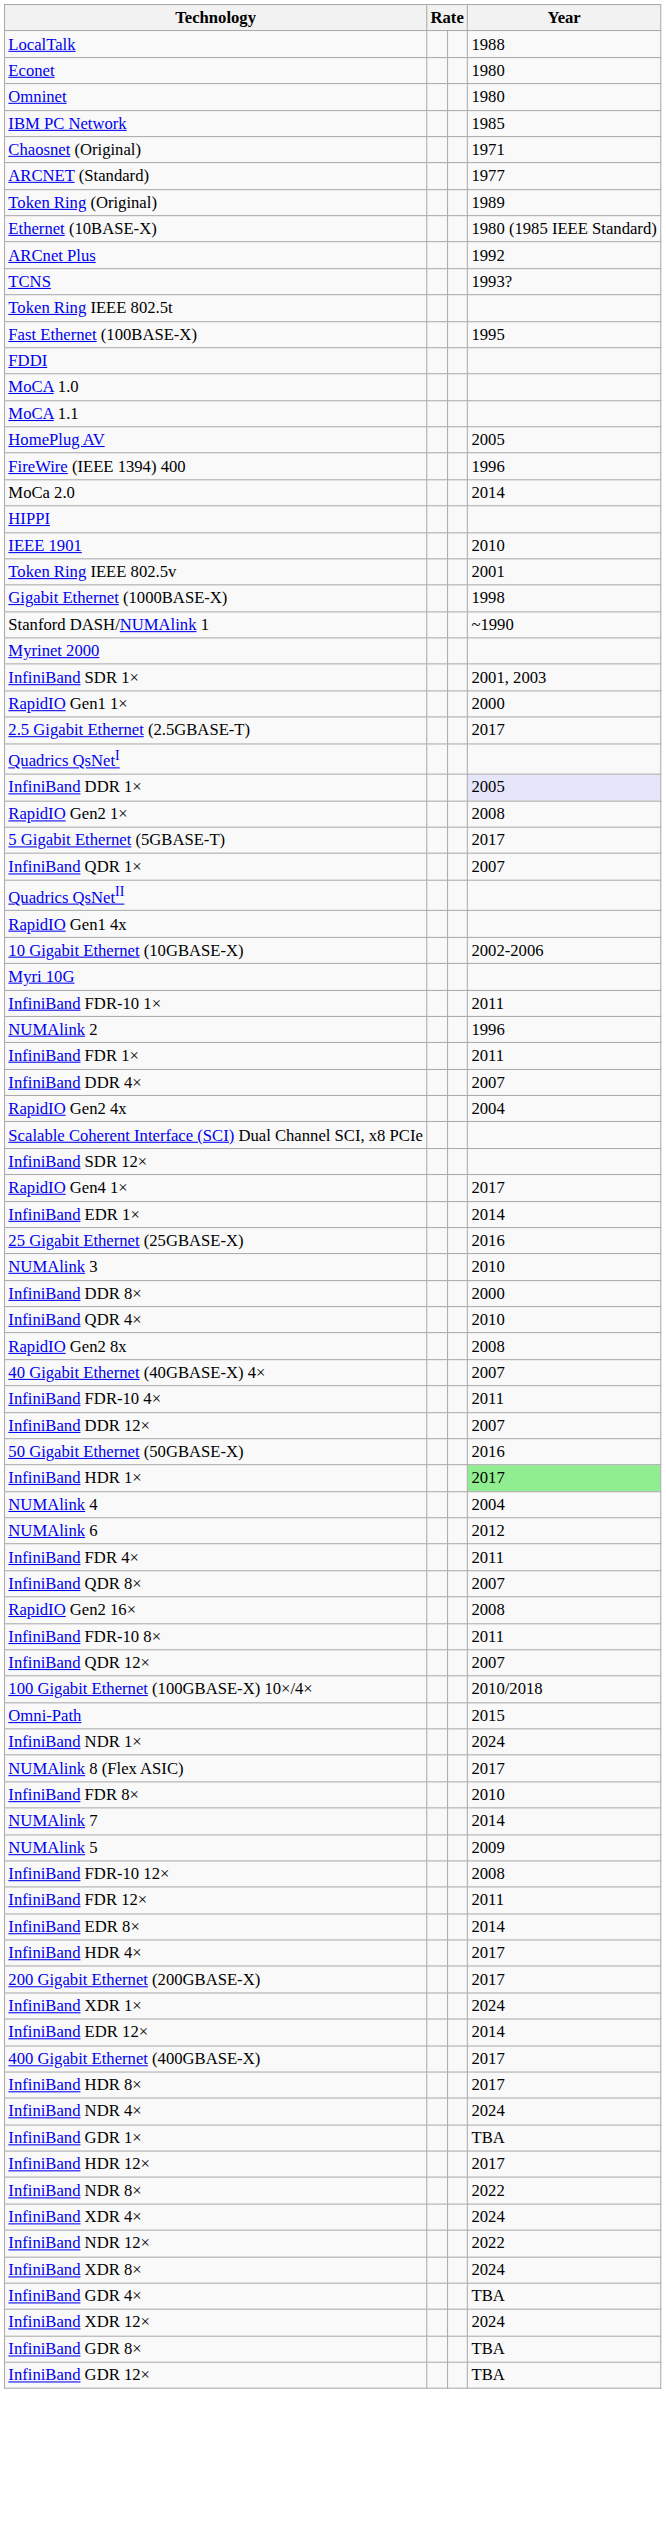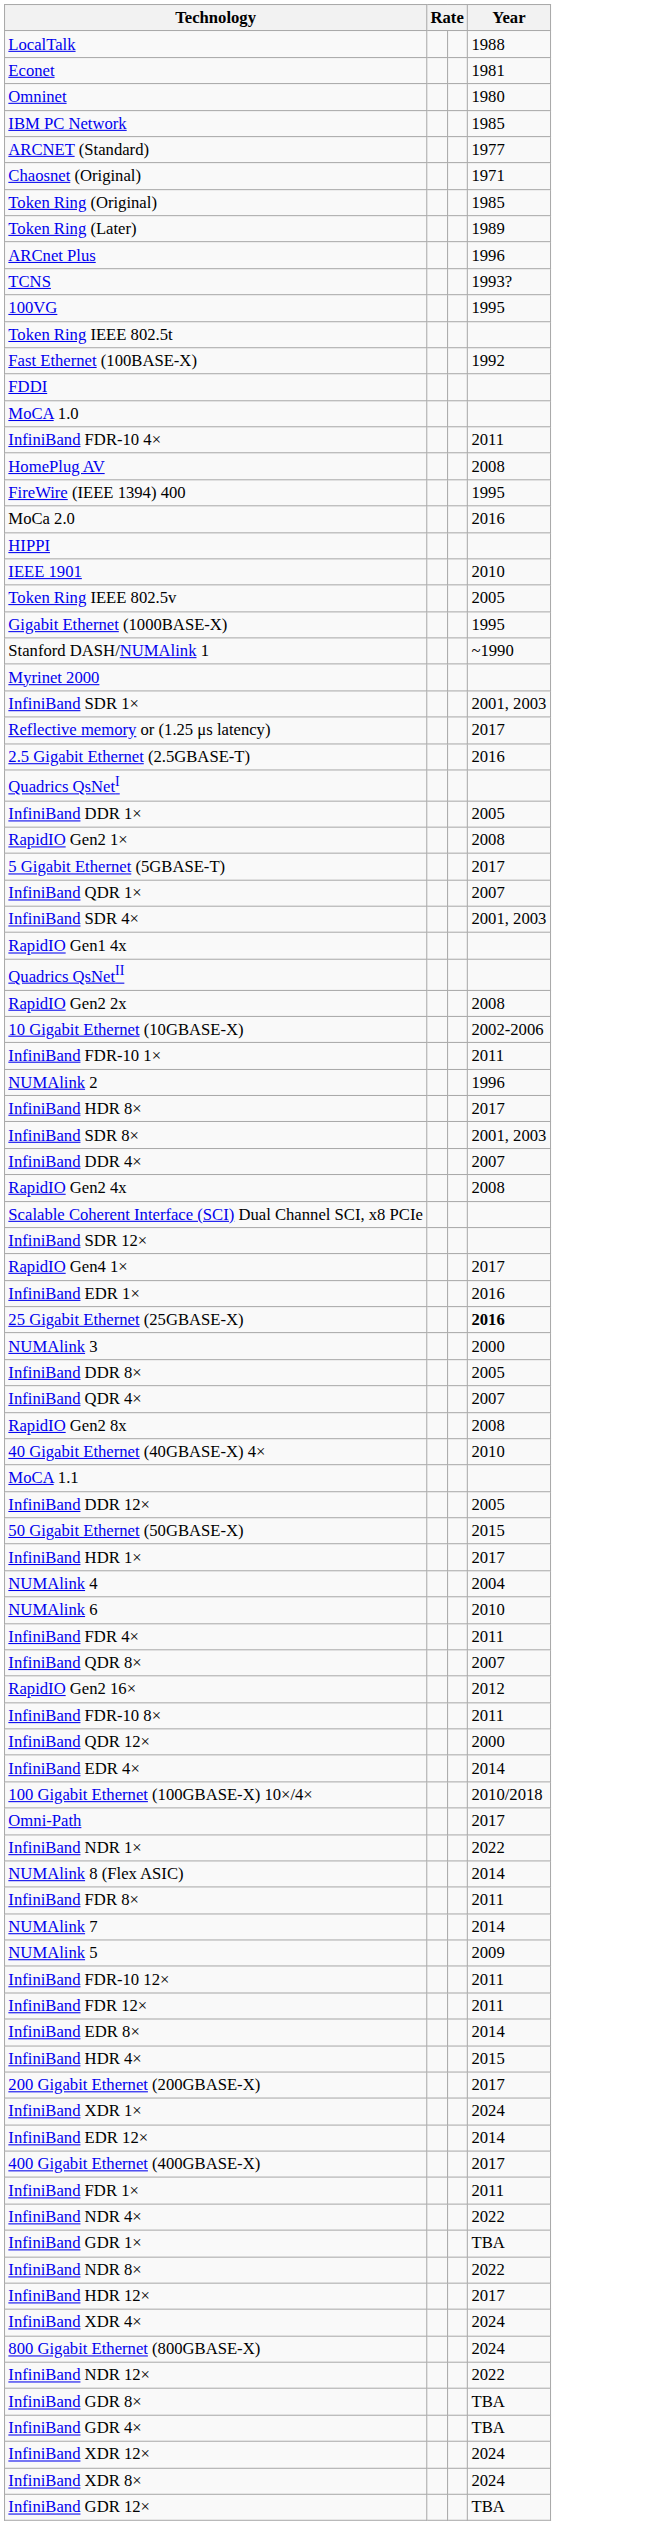Econet | Year: 1980 -> 1981
rows swapped: ARCNET (Standard) <-> Chaosnet (Original)
Token Ring (Original) | Year: 1989 -> 1985
- row: Ethernet (10BASE-X) | 1980 (1985 IEEE Standard)
+ row: Token Ring (Later) | 1989
ARCnet Plus | Year: 1992 -> 1996
+ row: 100VG | 1995
Fast Ethernet (100BASE-X) | Year: 1995 -> 1992
rows swapped: MoCA 1.1 <-> InfiniBand FDR-10 4×
HomePlug AV | Year: 2005 -> 2008
FireWire (IEEE 1394) 400 | Year: 1996 -> 1995
MoCa 2.0 | Year: 2014 -> 2016
Token Ring IEEE 802.5v | Year: 2001 -> 2005
Gigabit Ethernet (1000BASE-X) | Year: 1998 -> 1995
+ row: Reflective memory or (1.25 μs latency) | 2017
- row: RapidIO Gen1 1× | 2000
2.5 Gigabit Ethernet (2.5GBASE-T) | Year: 2017 -> 2016
InfiniBand DDR 1× | Year: lavender background -> no background
+ row: InfiniBand SDR 4× | 2001, 2003
rows swapped: Quadrics QsNetII <-> RapidIO Gen1 4x
+ row: RapidIO Gen2 2x | 2008
- row: Myri 10G
rows swapped: InfiniBand FDR 1× <-> InfiniBand HDR 8×
+ row: InfiniBand SDR 8× | 2001, 2003
RapidIO Gen2 4x | Year: 2004 -> 2008
InfiniBand EDR 1× | Year: 2014 -> 2016
25 Gigabit Ethernet (25GBASE-X) | Year: normal -> bold
NUMAlink 3 | Year: 2010 -> 2000
InfiniBand DDR 8× | Year: 2000 -> 2005
InfiniBand QDR 4× | Year: 2010 -> 2007
40 Gigabit Ethernet (40GBASE-X) 4× | Year: 2007 -> 2010
InfiniBand DDR 12× | Year: 2007 -> 2005
50 Gigabit Ethernet (50GBASE-X) | Year: 2016 -> 2015
InfiniBand HDR 1× | Year: lightgreen background -> no background
NUMAlink 6 | Year: 2012 -> 2010
RapidIO Gen2 16× | Year: 2008 -> 2012
InfiniBand QDR 12× | Year: 2007 -> 2000
+ row: InfiniBand EDR 4× | 2014
Omni-Path | Year: 2015 -> 2017
InfiniBand NDR 1× | Year: 2024 -> 2022
NUMAlink 8 (Flex ASIC) | Year: 2017 -> 2014
InfiniBand FDR 8× | Year: 2010 -> 2011
InfiniBand FDR-10 12× | Year: 2008 -> 2011
InfiniBand HDR 4× | Year: 2017 -> 2015
InfiniBand NDR 4× | Year: 2024 -> 2022
rows swapped: InfiniBand HDR 12× <-> InfiniBand NDR 8×
+ row: 800 Gigabit Ethernet (800GBASE-X) | 2024
rows swapped: InfiniBand XDR 8× <-> InfiniBand GDR 8×
